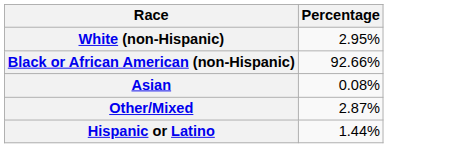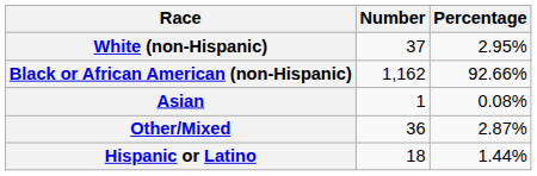+ column: Number | 37 | 1,162 | 1 | 36 | 18
